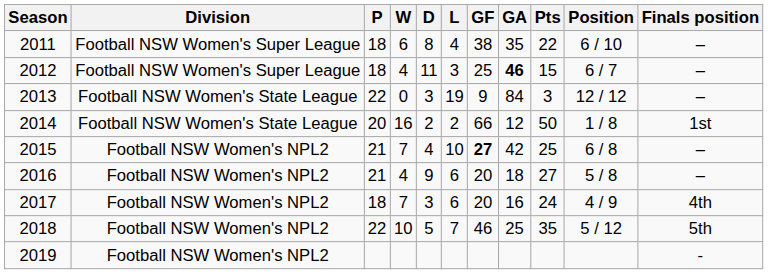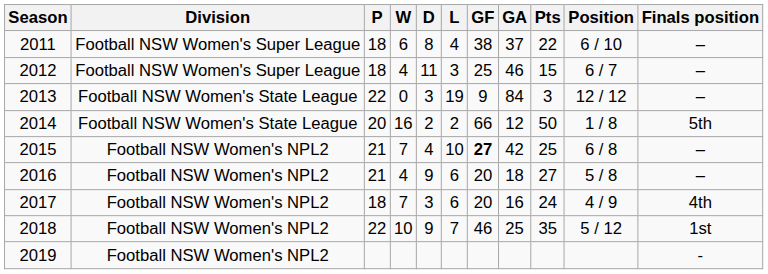2011 | GA: 35 -> 37
2012 | GA: bold -> normal
2014 | Finals position: 1st -> 5th
2018 | D: 5 -> 9
2018 | Finals position: 5th -> 1st
